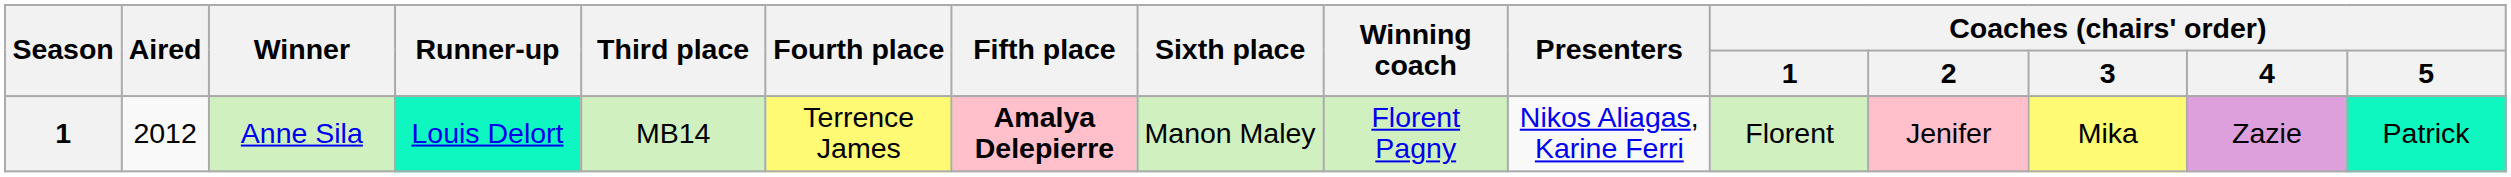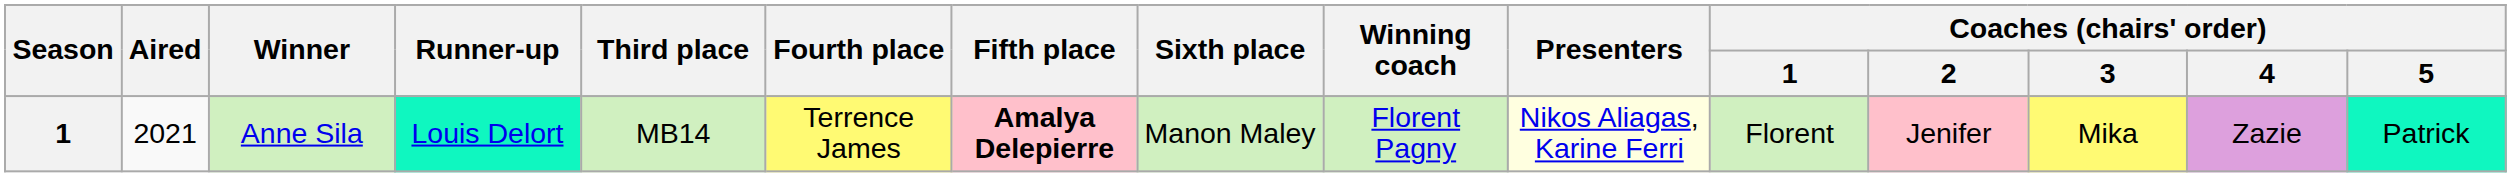Anne Sila | Aired: 2012 -> 2021
Anne Sila | Presenters: no background -> lightyellow background
